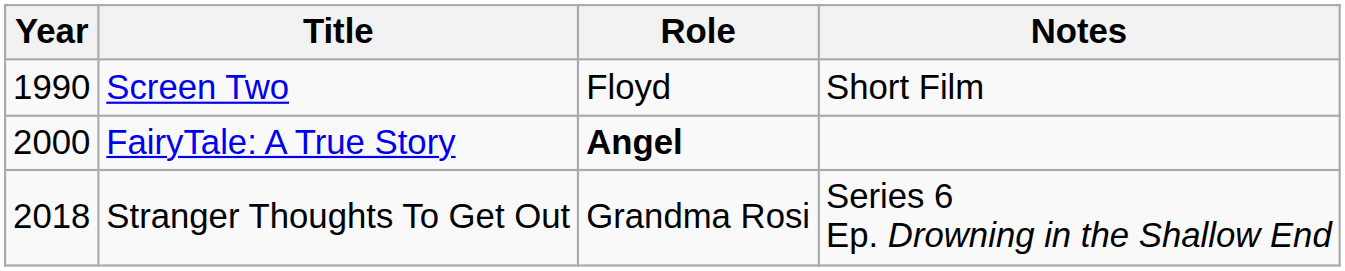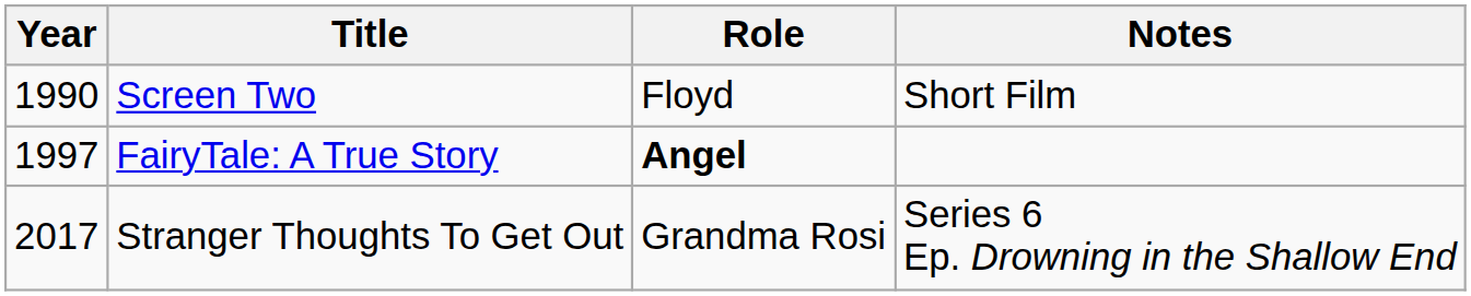FairyTale: A True Story | Year: 2000 -> 1997
Stranger Thoughts To Get Out | Year: 2018 -> 2017
